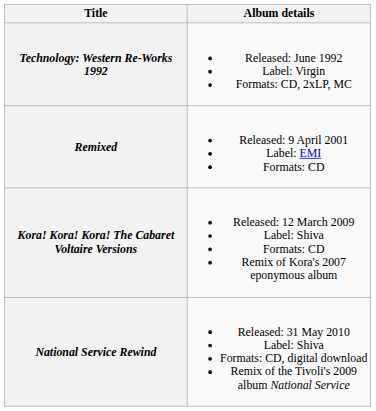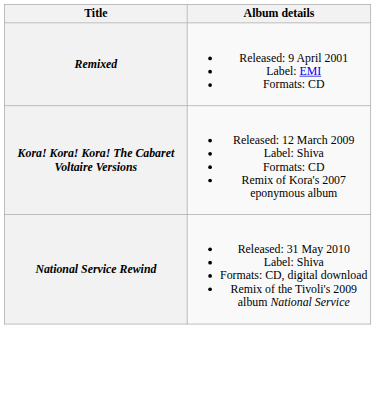- row: Technology: Western Re-Works 1992 | Released: June 1992 Label: Virgin Formats: CD, 2xLP, MC
